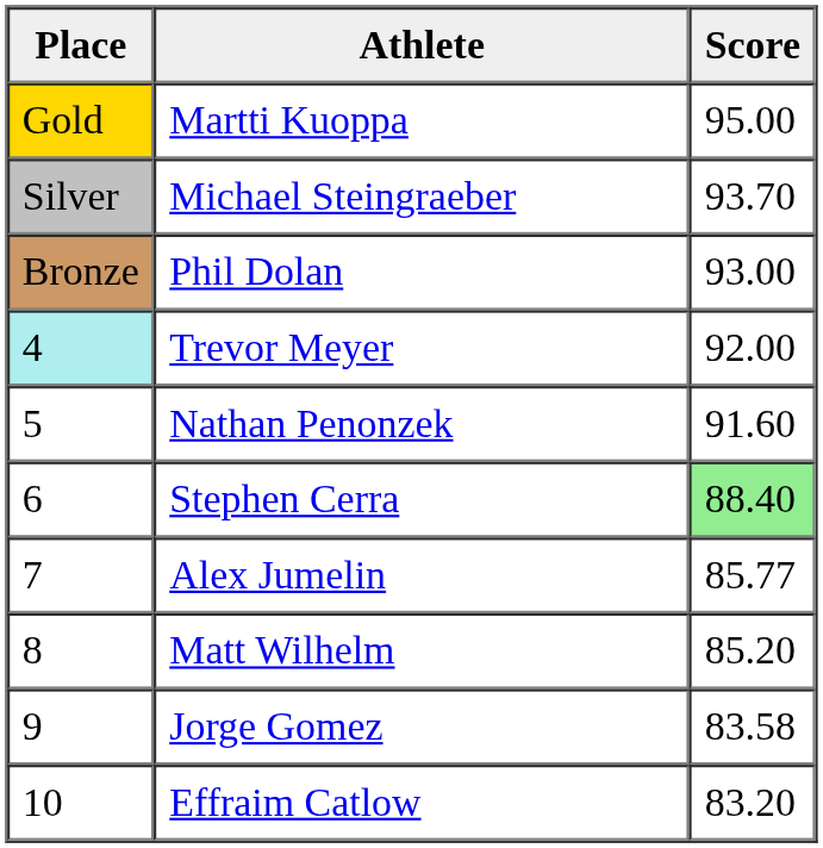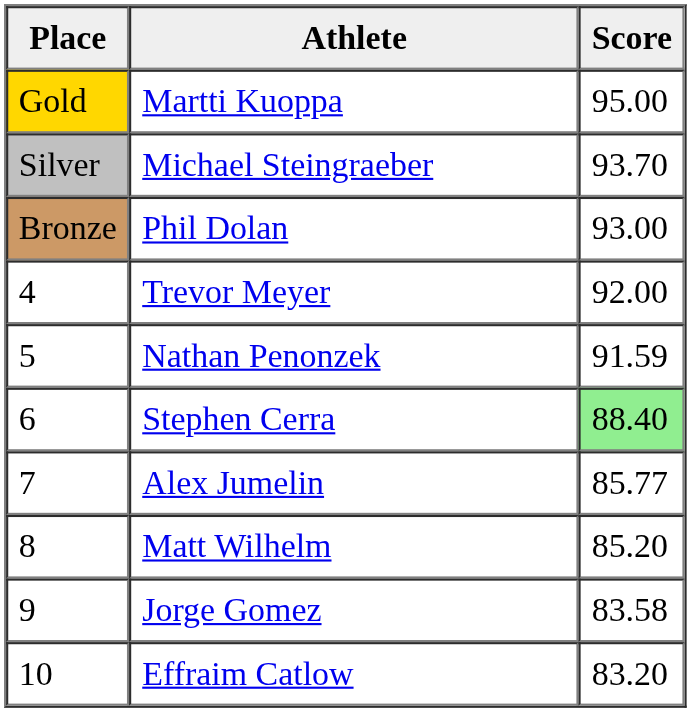Trevor Meyer | Place: paleturquoise background -> no background
Nathan Penonzek | Score: 91.60 -> 91.59
